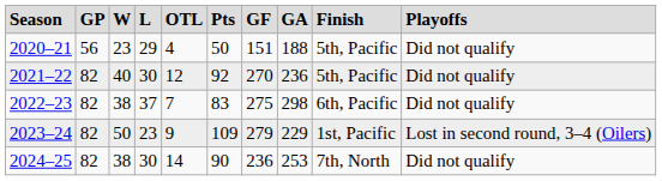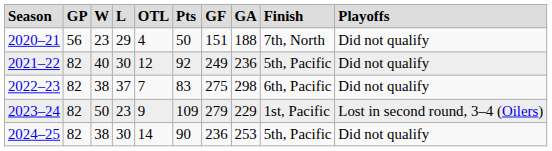2020–21 | column 9: 5th, Pacific -> 7th, North
2021–22 | column 7: 270 -> 249
2024–25 | column 9: 7th, North -> 5th, Pacific
